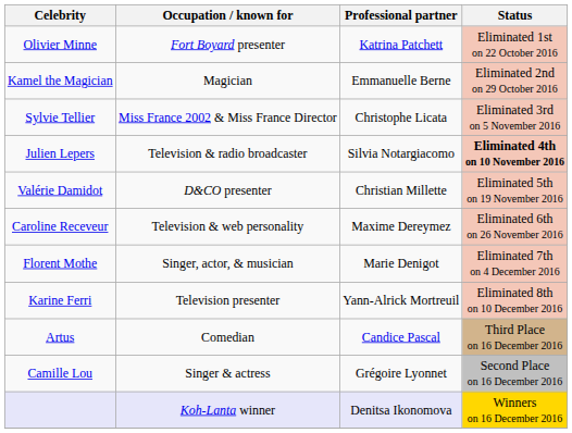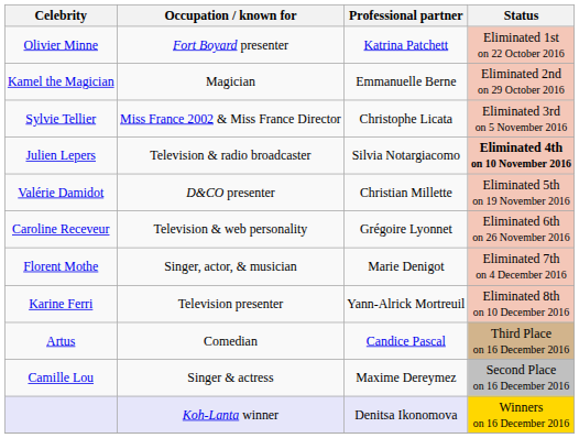Caroline Receveur | Professional partner: Maxime Dereymez -> Grégoire Lyonnet
Camille Lou | Professional partner: Grégoire Lyonnet -> Maxime Dereymez
